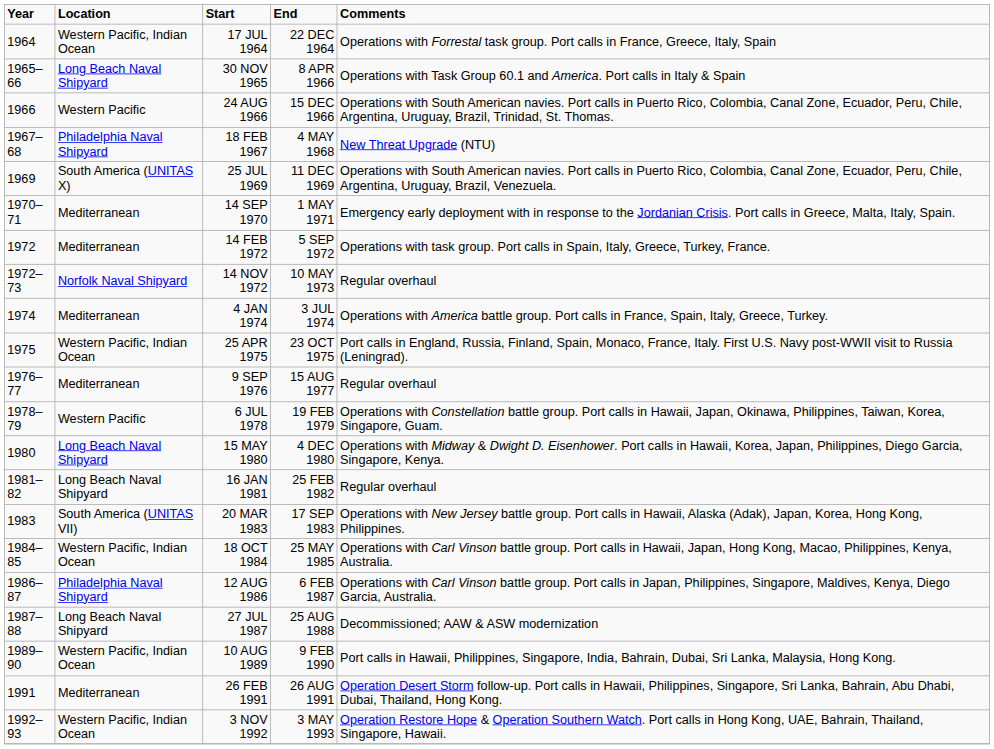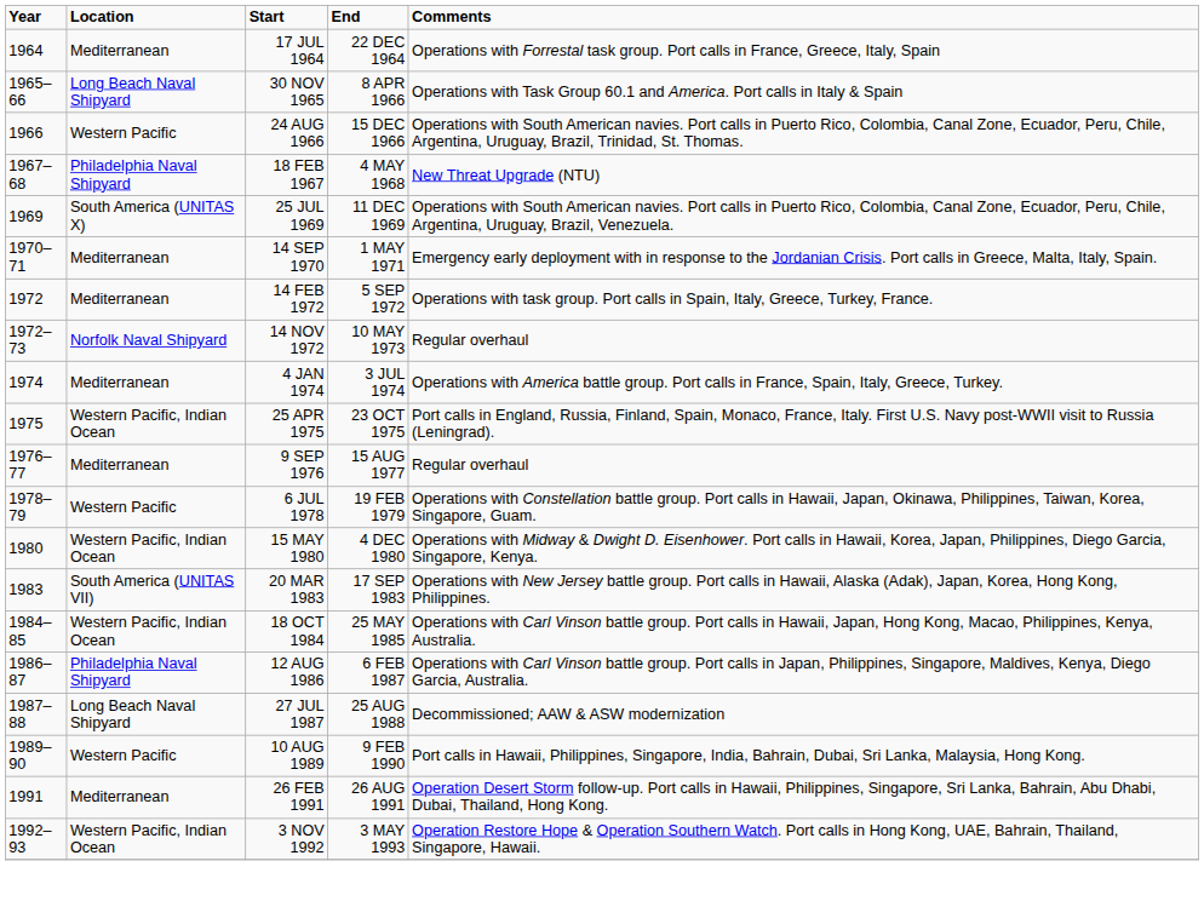17 JUL 1964 | Location: Western Pacific, Indian Ocean -> Mediterranean
15 MAY 1980 | Location: Long Beach Naval Shipyard -> Western Pacific, Indian Ocean
- row: 1981–82 | Long Beach Naval Shipyard | 16 JAN 1981 | 25 FEB 1982 | Regular overhaul
10 AUG 1989 | Location: Western Pacific, Indian Ocean -> Western Pacific
